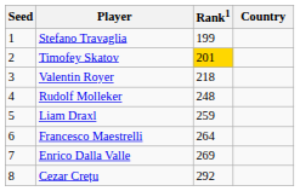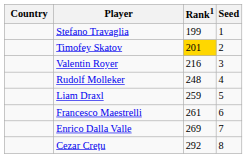columns swapped: Country <-> Seed
Valentin Royer | Rank1: 218 -> 216
Francesco Maestrelli | Rank1: 264 -> 261
